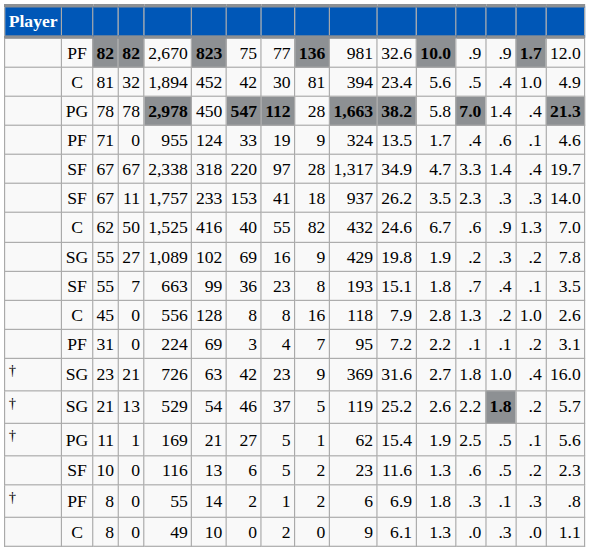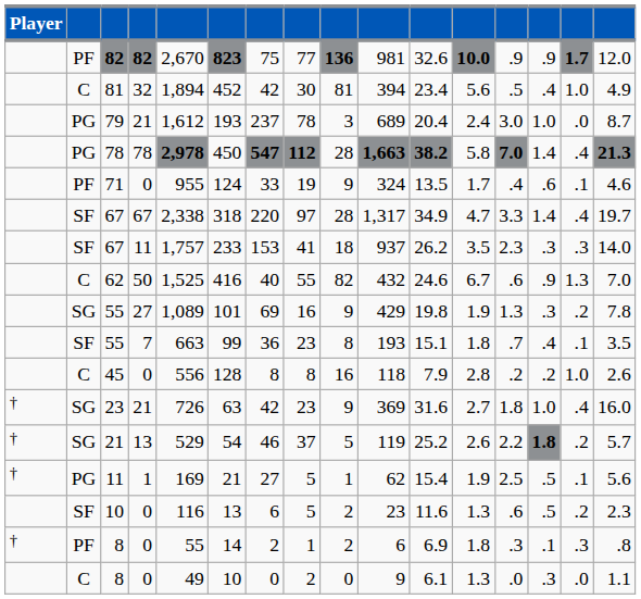+ row: PG | 79 | 21 | 1,612 | 193 | 237 | 78 | 3 | 689 | 20.4 | 2.4 | 3.0 | 1.0 | .0 | 8.7
55 / 27 | column 6: 102 -> 101
55 / 27 | column 13: .2 -> 1.3
45 | column 13: 1.3 -> .2
- row: PF | 31 | 0 | 224 | 69 | 3 | 4 | 7 | 95 | 7.2 | 2.2 | .1 | .1 | .2 | 3.1
